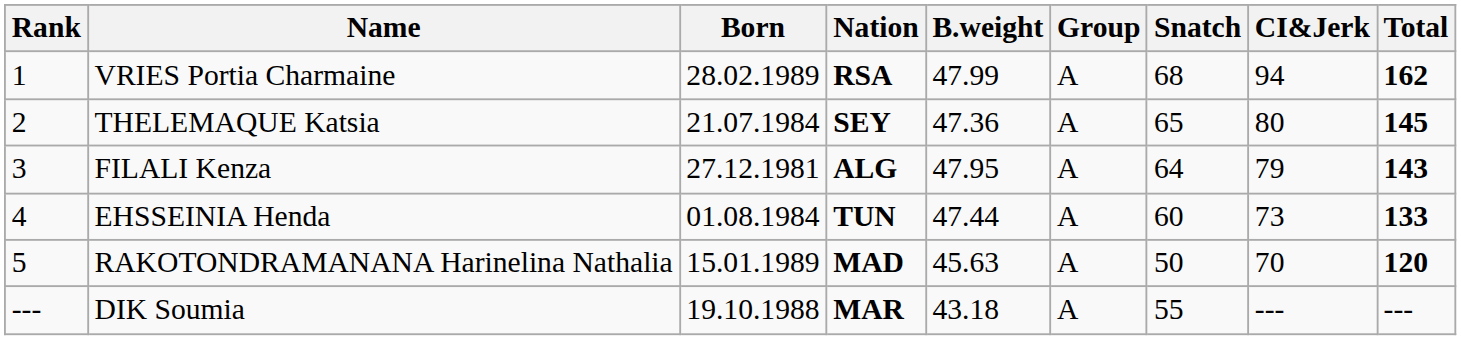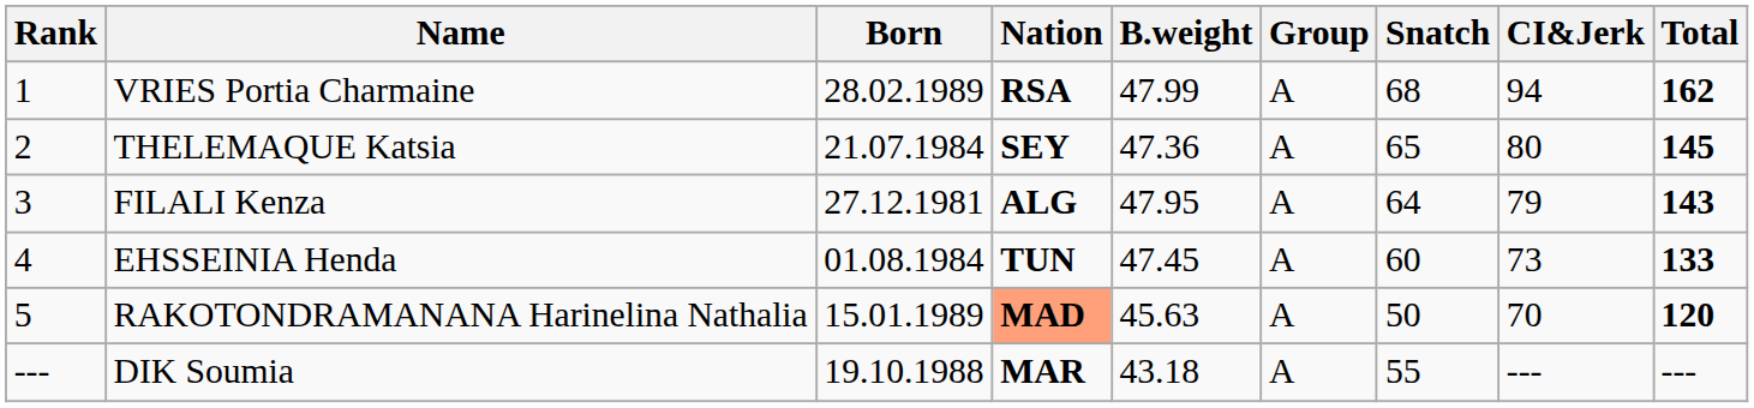EHSSEINIA Henda | B.weight: 47.44 -> 47.45
RAKOTONDRAMANANA Harinelina Nathalia | Nation: no background -> lightsalmon background
